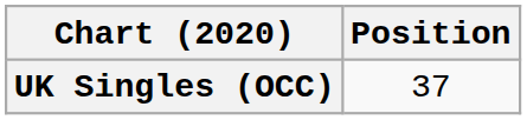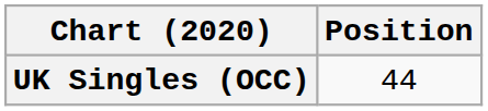UK Singles (OCC) | Position: 37 -> 44
